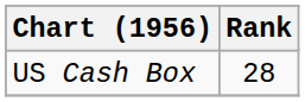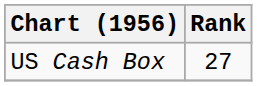US Cash Box | Rank: 28 -> 27
